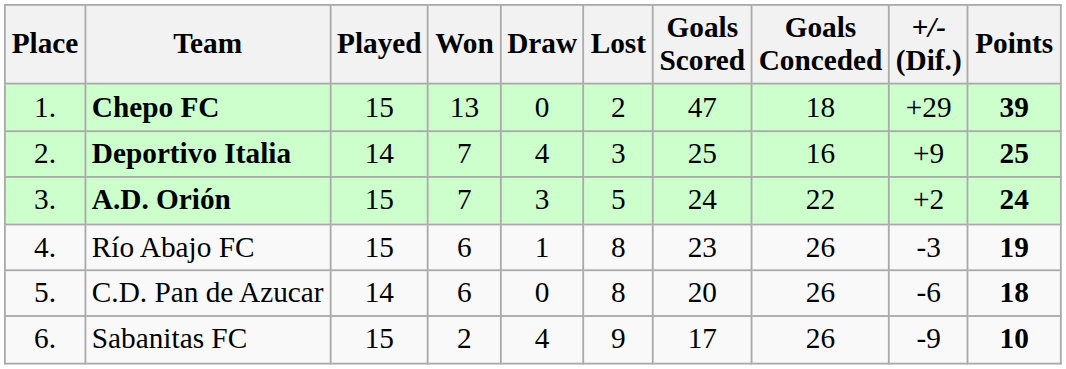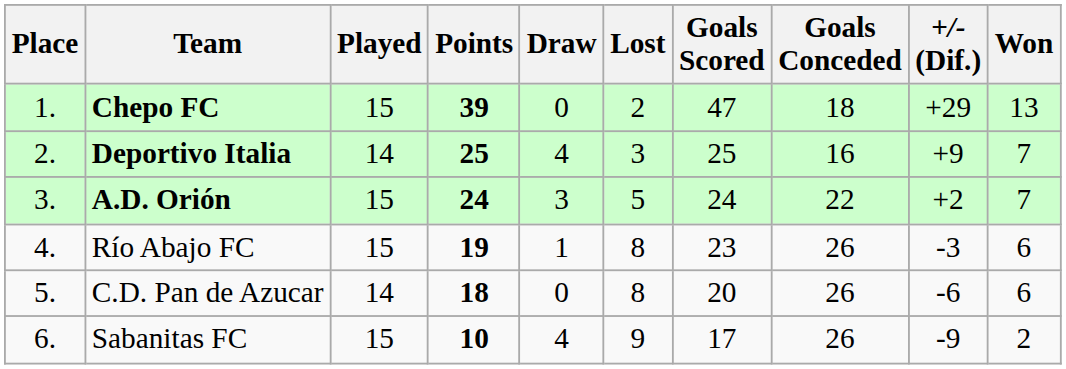columns swapped: Won <-> Points
